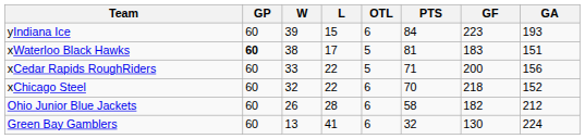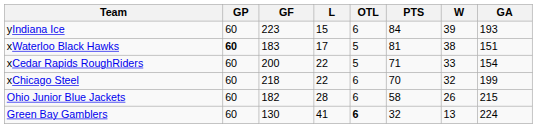columns swapped: W <-> GF
xCedar Rapids RoughRiders | GA: 156 -> 154
xChicago Steel | GA: 152 -> 199
Ohio Junior Blue Jackets | GA: 212 -> 215
Green Bay Gamblers | OTL: normal -> bold
